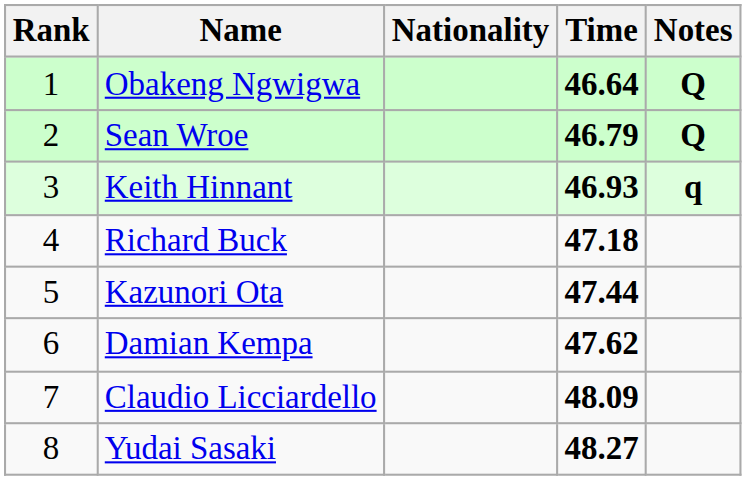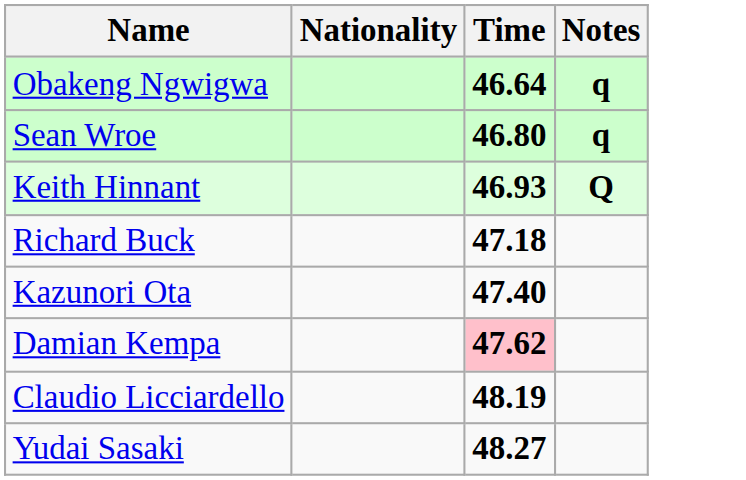- column: Rank | 1 | 2 | 3 | 4 | 5 | 6 | 7 | 8
Obakeng Ngwigwa | Notes: Q -> q
Sean Wroe | Time: 46.79 -> 46.80
Sean Wroe | Notes: Q -> q
Keith Hinnant | Notes: q -> Q
Kazunori Ota | Time: 47.44 -> 47.40
Damian Kempa | Time: no background -> pink background
Claudio Licciardello | Time: 48.09 -> 48.19
